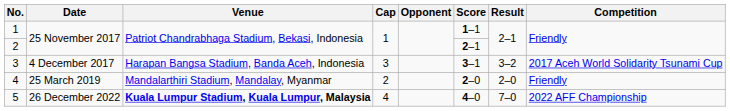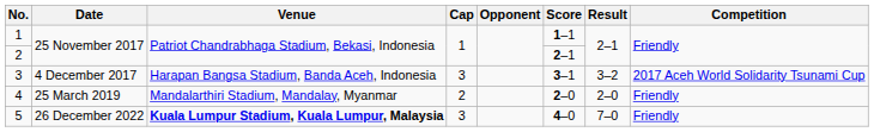5 | Cap: 4 -> 3
5 | Competition: 2022 AFF Championship -> Friendly
